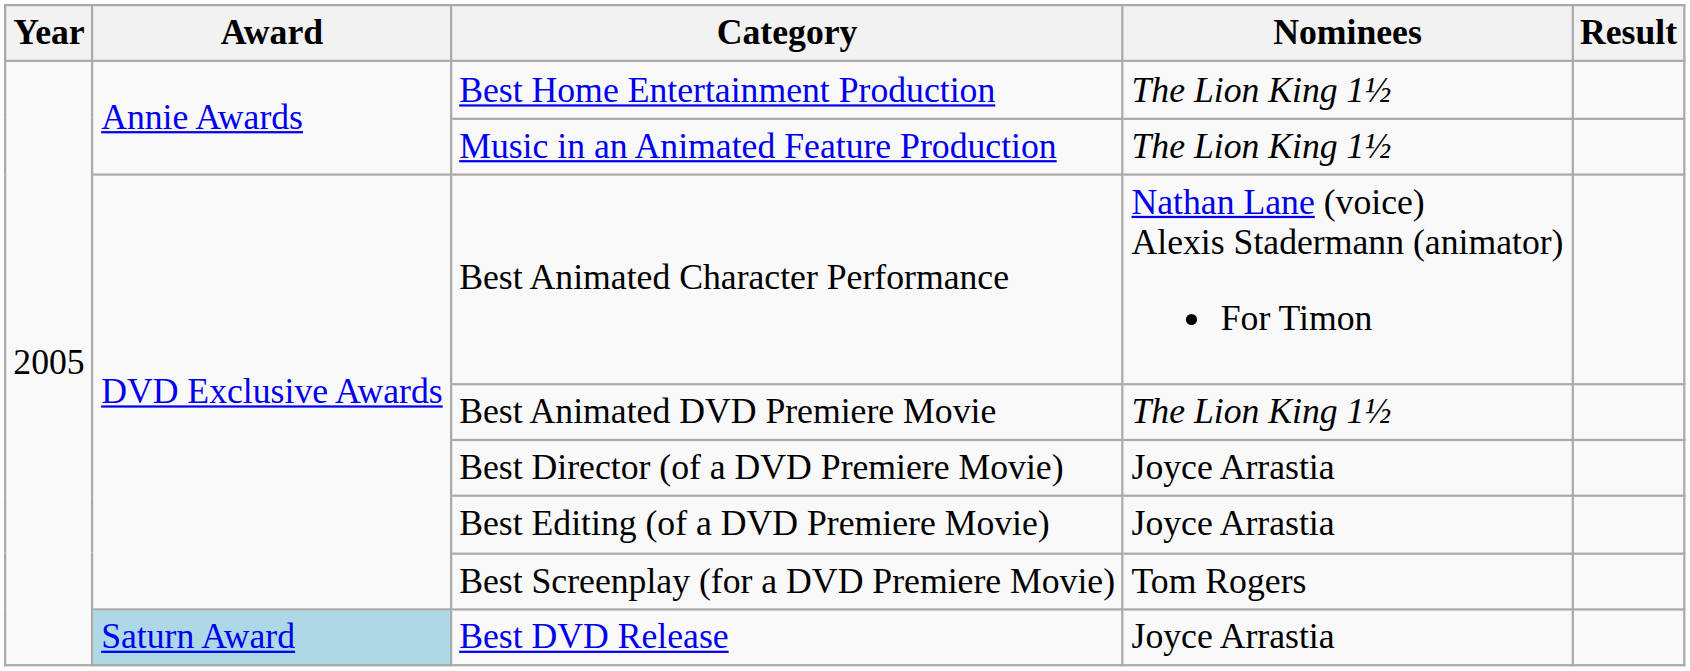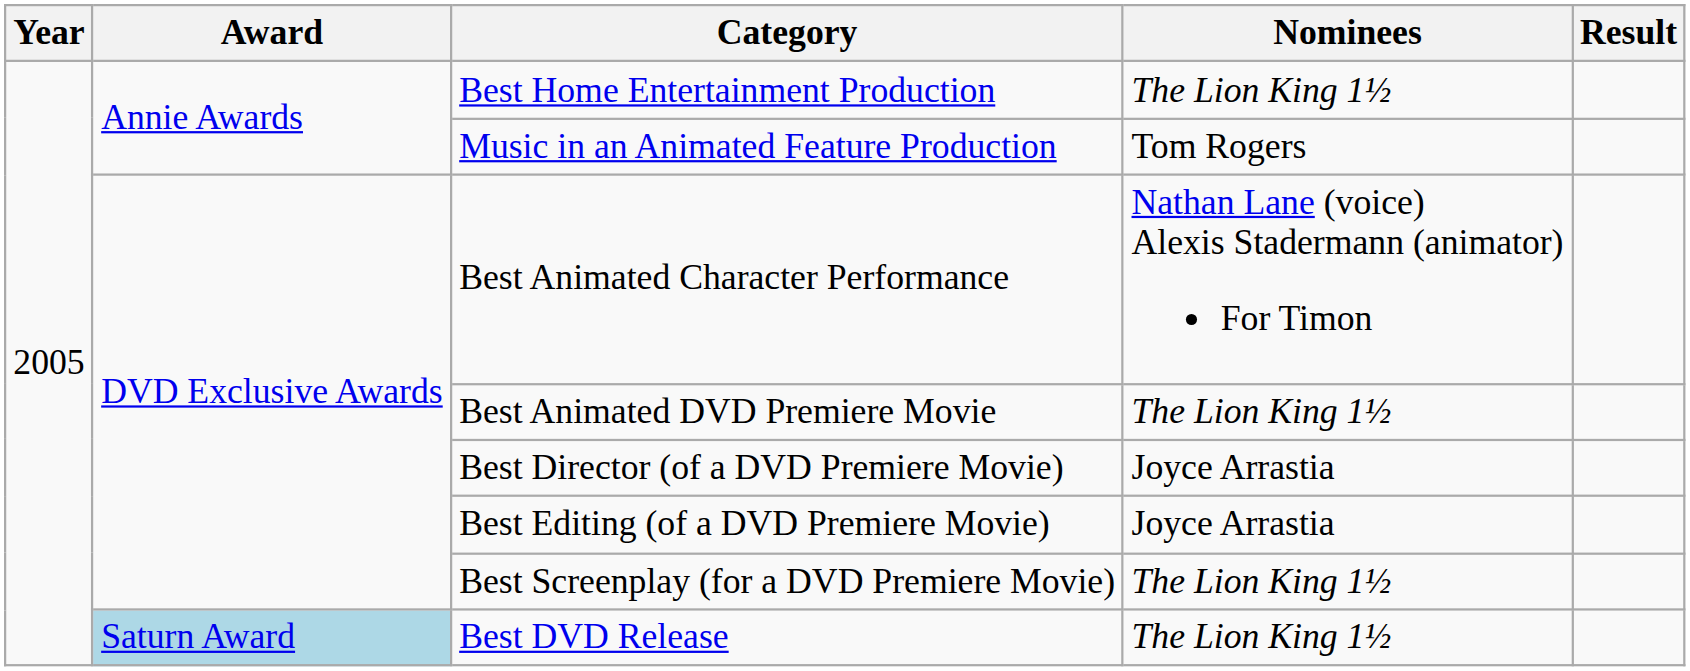Music in an Animated Feature Production | Nominees: The Lion King 1½ -> Tom Rogers
Best Screenplay (for a DVD Premiere Movie) | Nominees: Tom Rogers -> The Lion King 1½
Best DVD Release | Nominees: Joyce Arrastia -> The Lion King 1½
